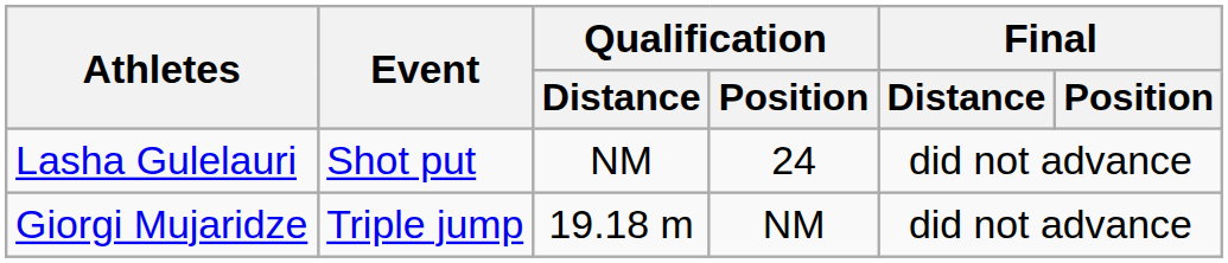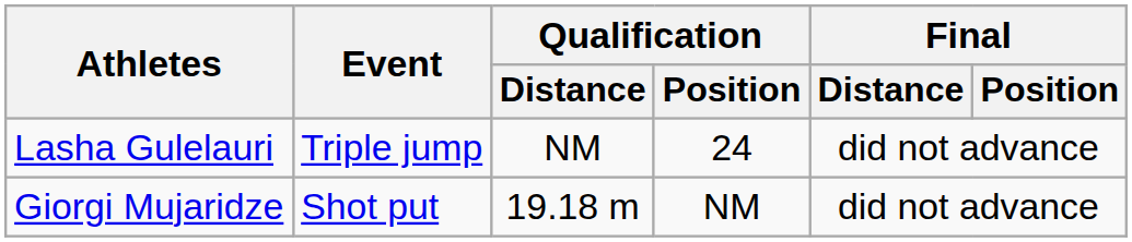Lasha Gulelauri | Event: Shot put -> Triple jump
Giorgi Mujaridze | Event: Triple jump -> Shot put
